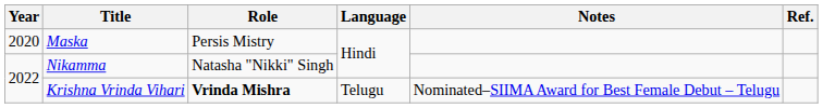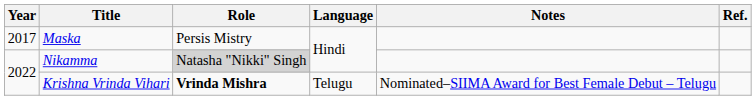Maska | Year: 2020 -> 2017
Nikamma | Role: no background -> lightgrey background
